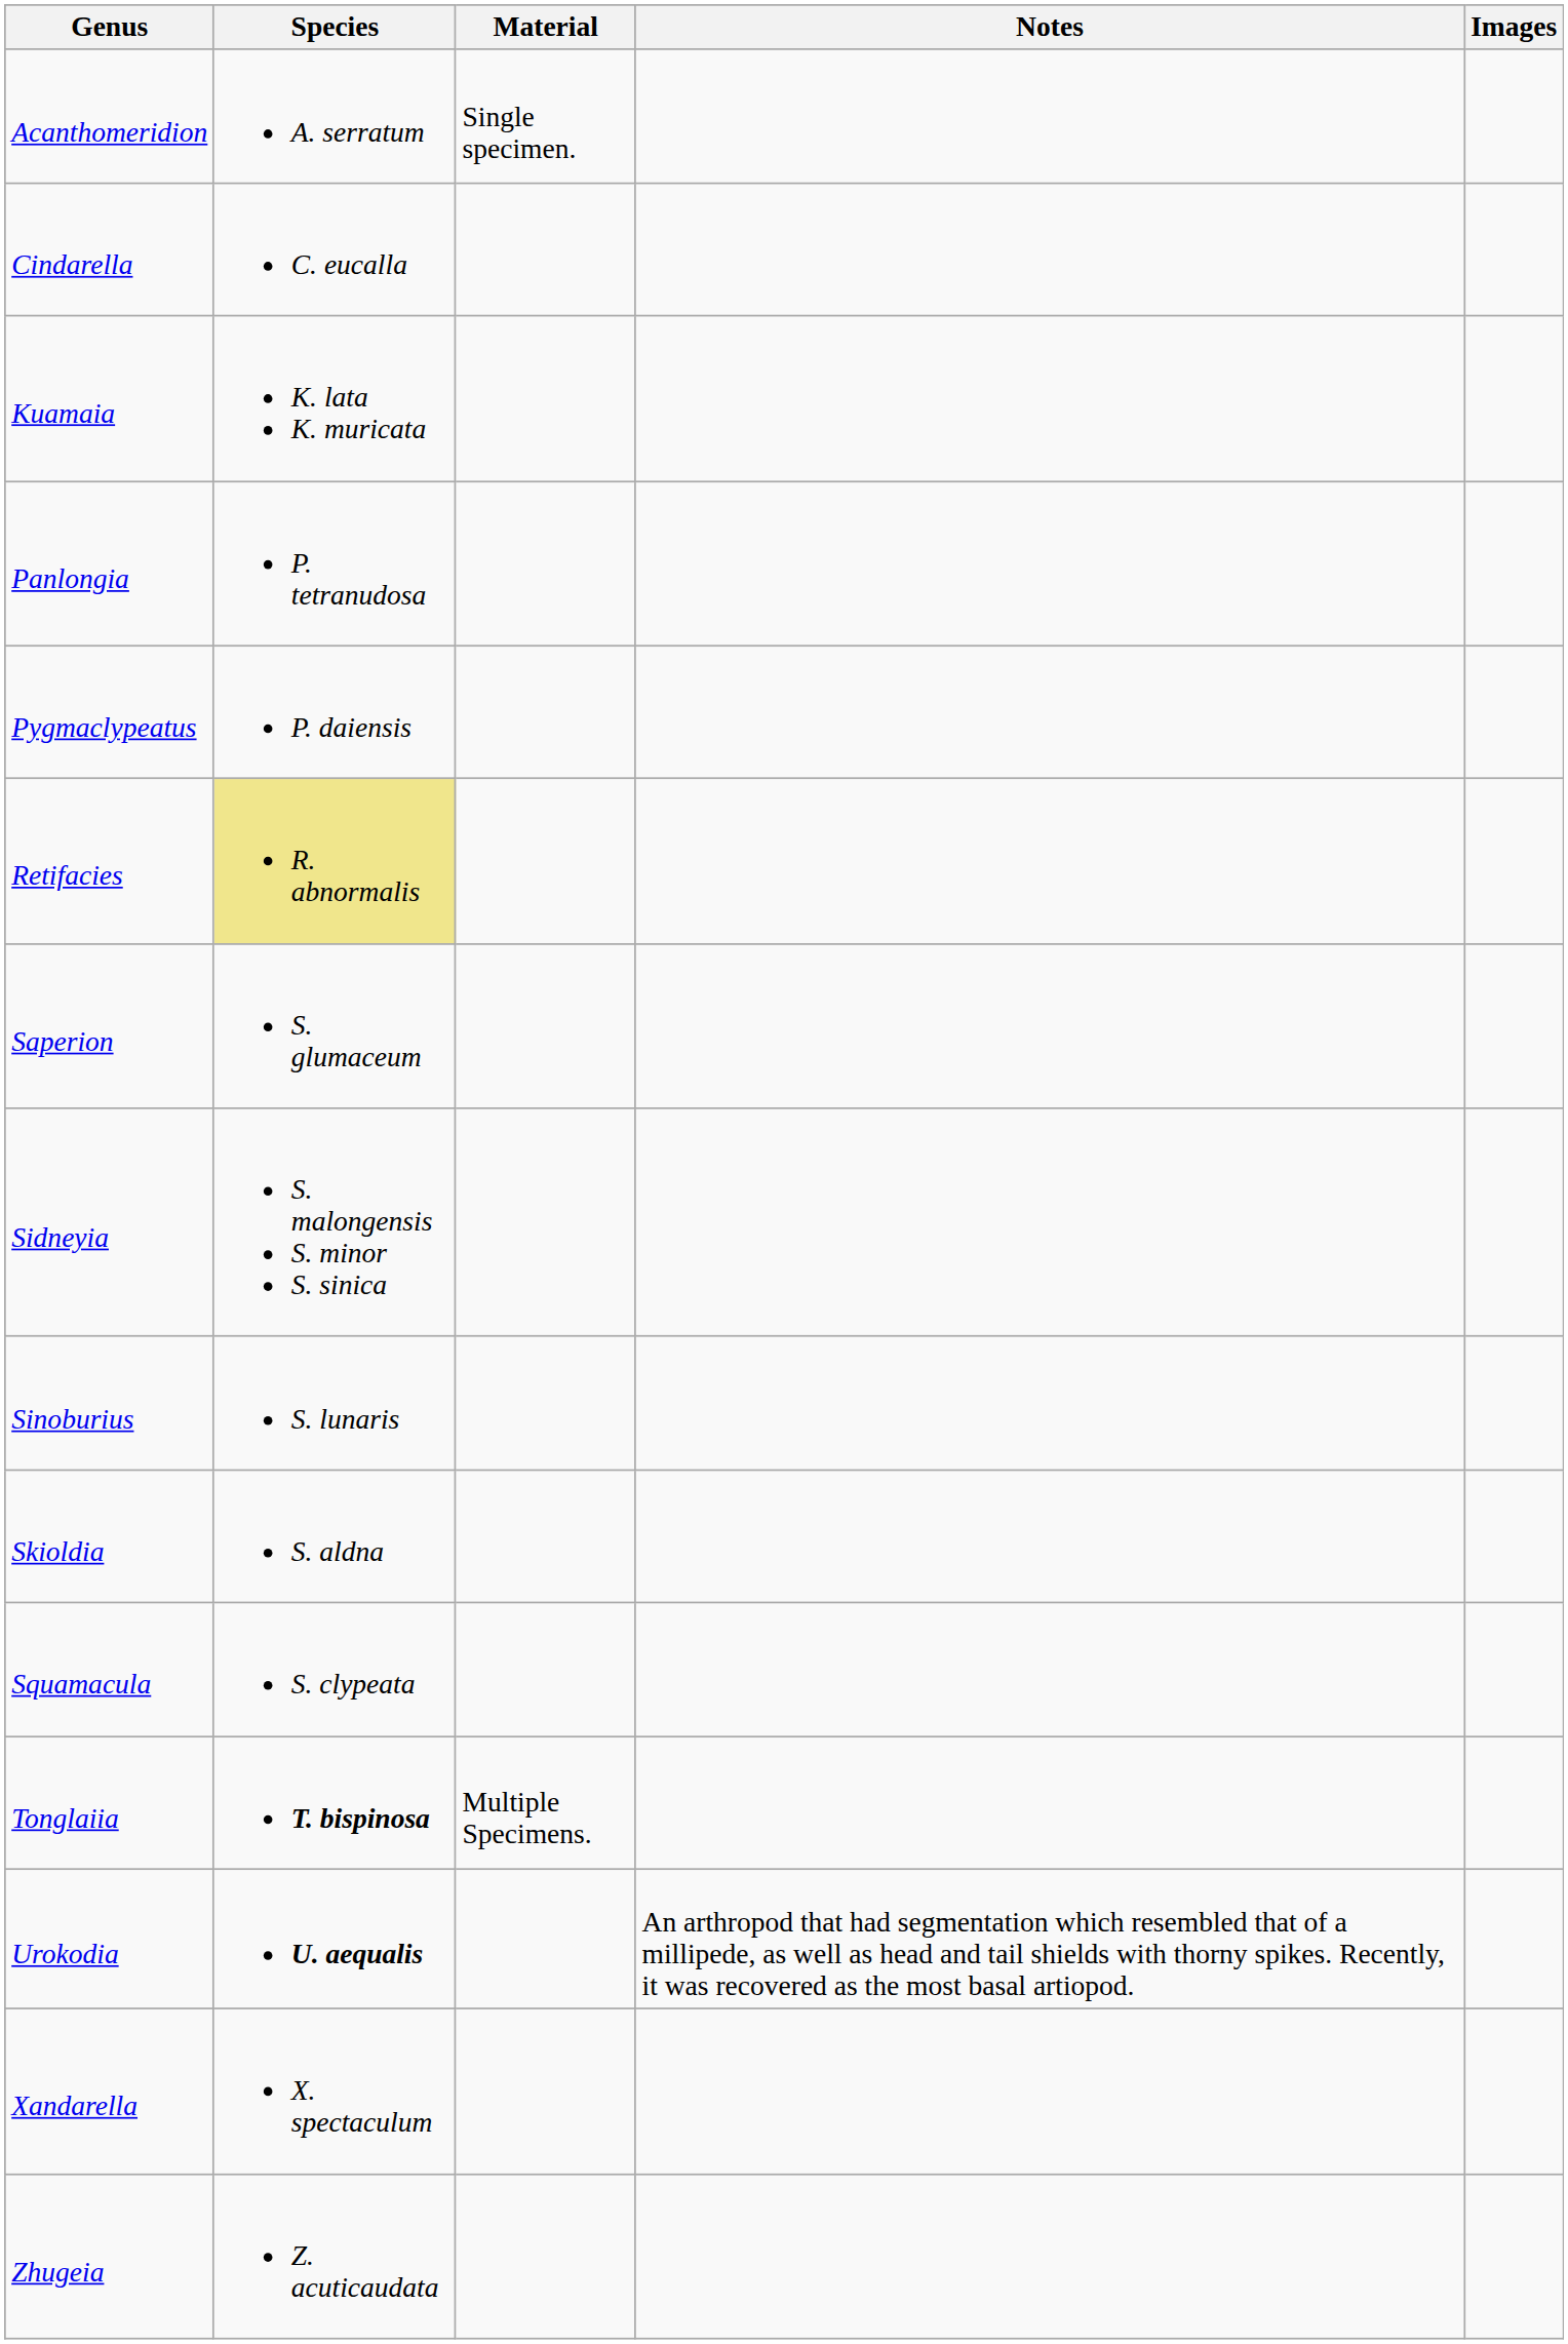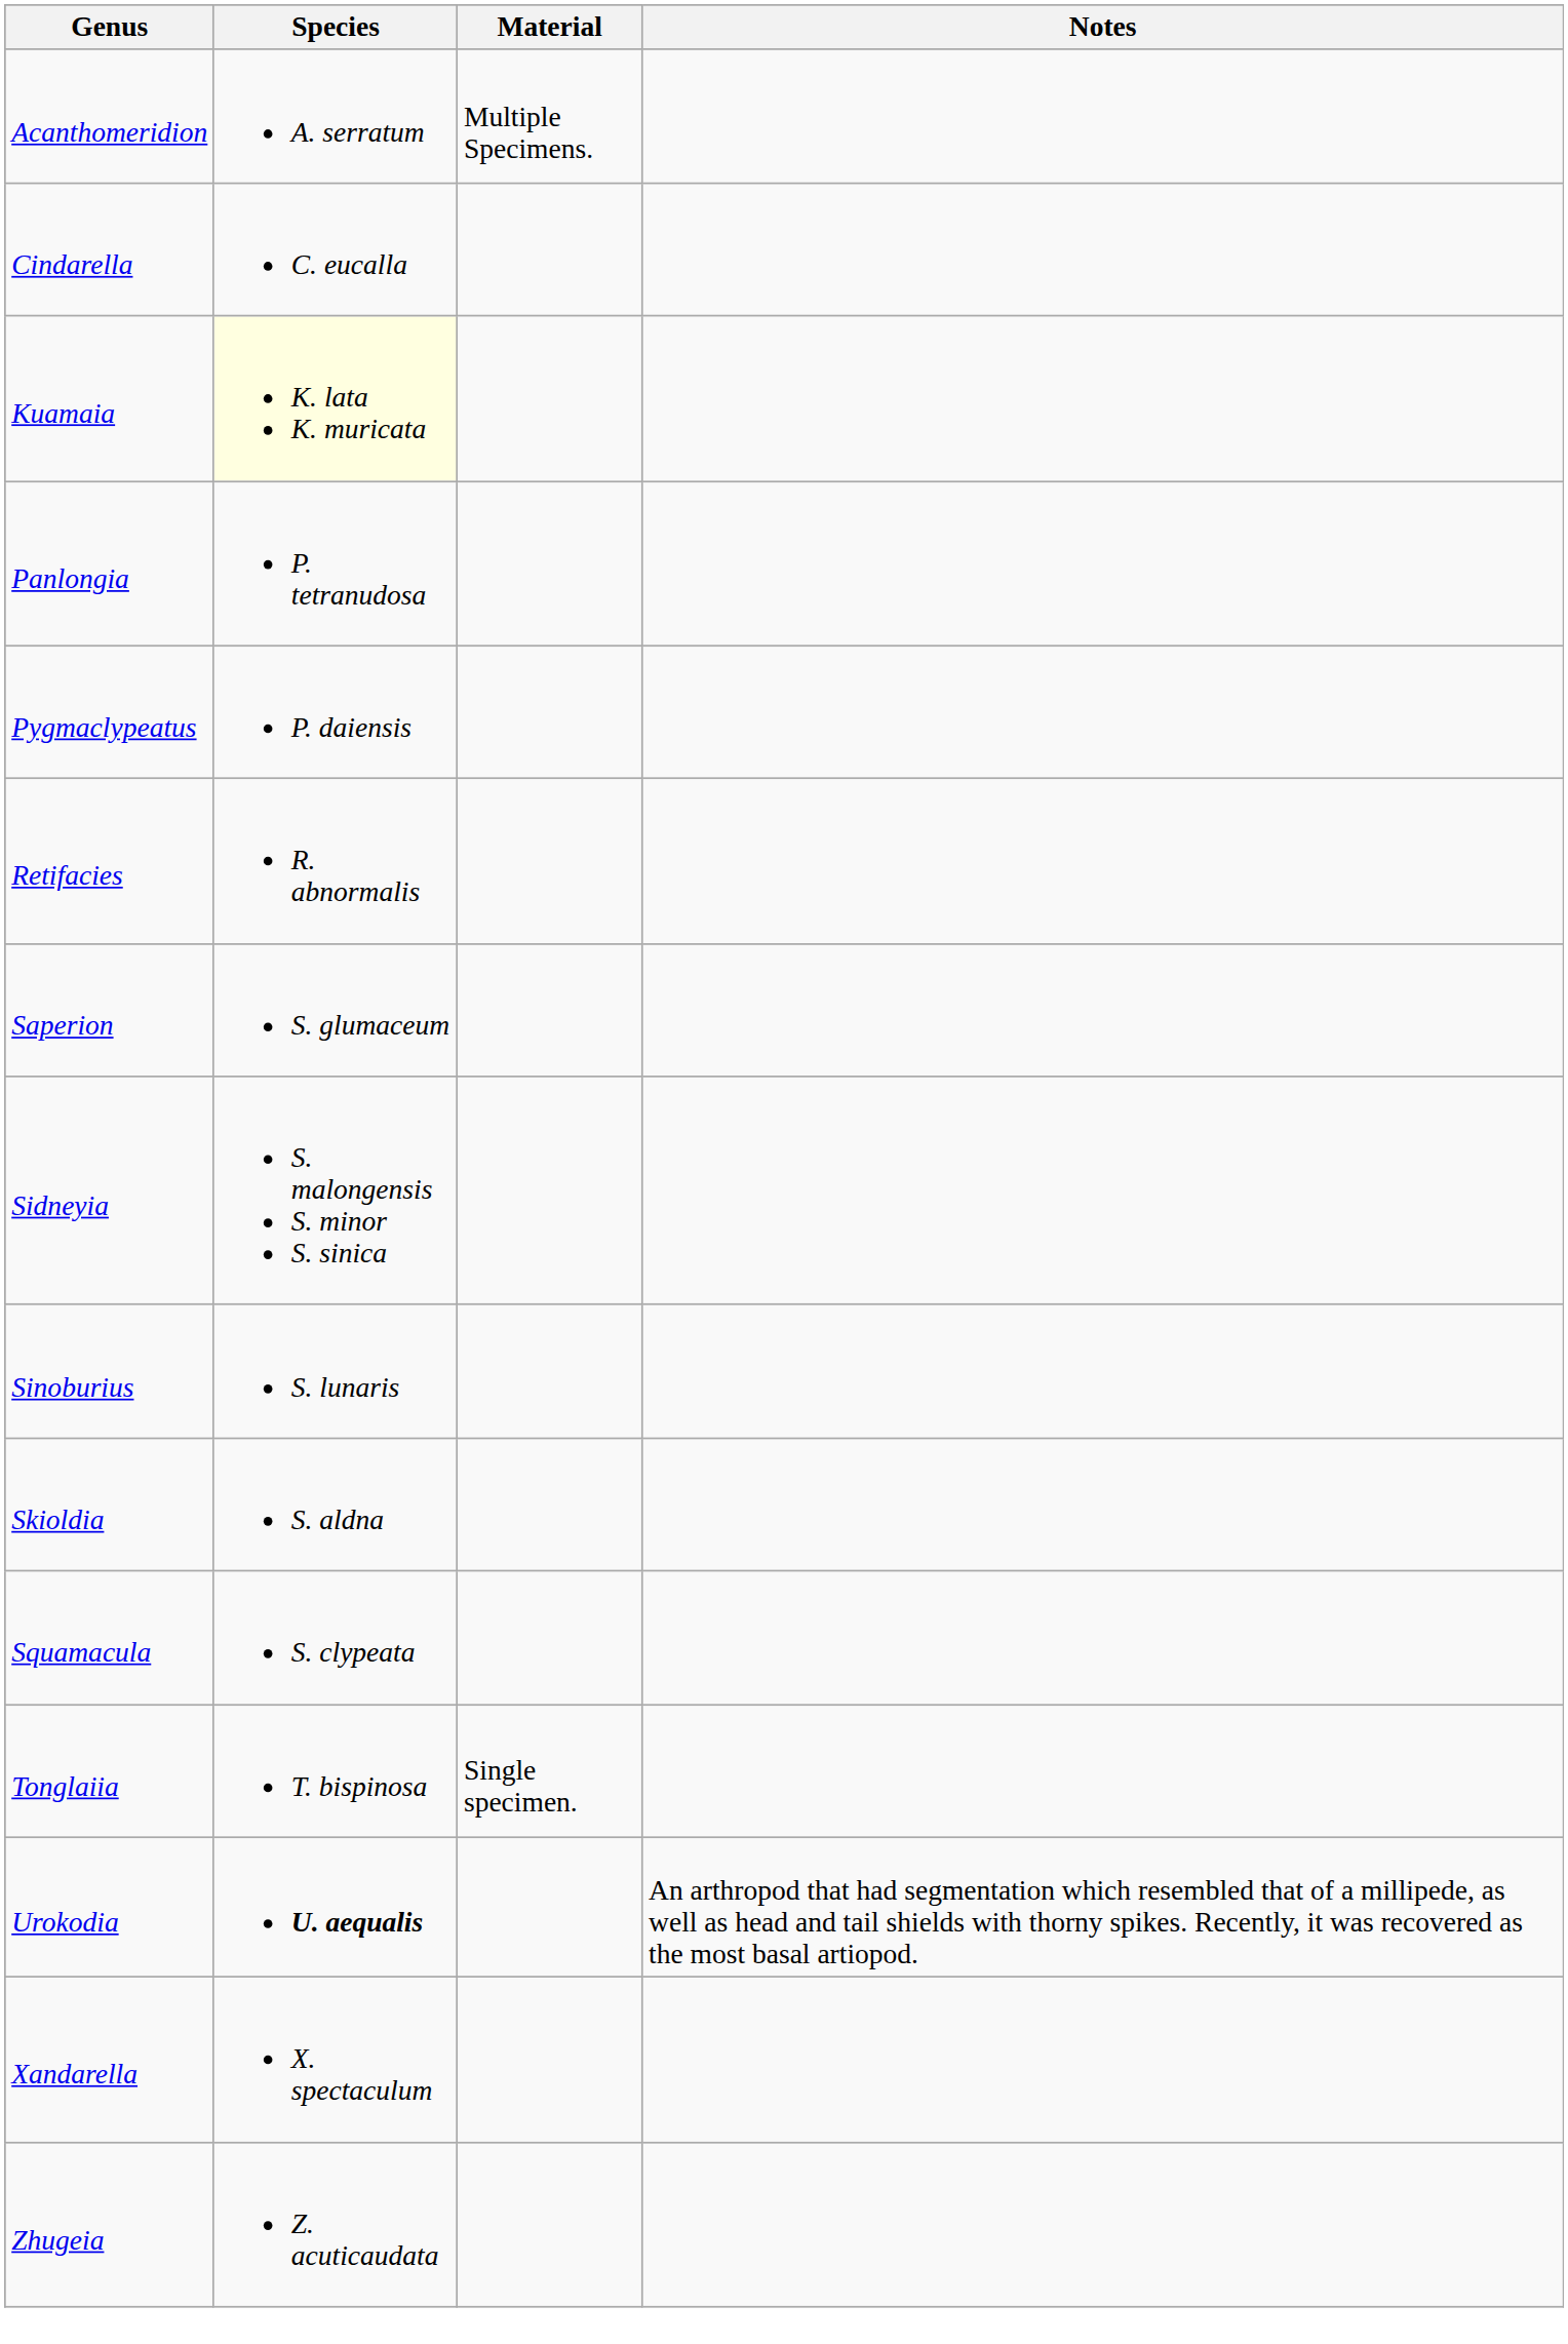- column: Images
Acanthomeridion | Material: Single specimen. -> Multiple Specimens.
Kuamaia | Species: no background -> lightyellow background
Retifacies | Species: khaki background -> no background
Tonglaiia | Species: bold -> normal
Tonglaiia | Material: Multiple Specimens. -> Single specimen.
